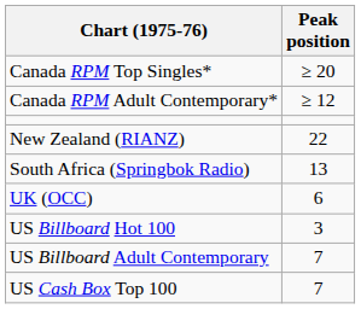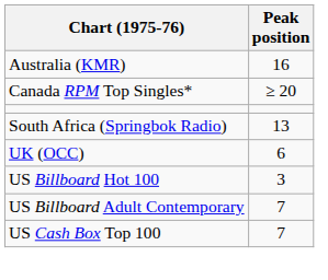+ row: Australia (KMR) | 16
- row: Canada RPM Adult Contemporary* | ≥ 12
- row: New Zealand (RIANZ) | 22
